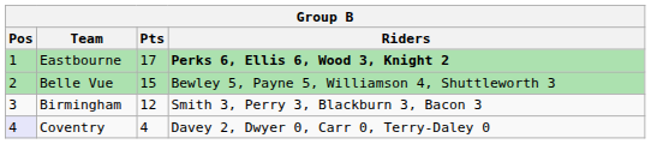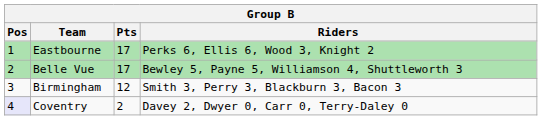Eastbourne | Riders: bold -> normal
Belle Vue | Pts: 15 -> 17
Coventry | Pts: 4 -> 2
